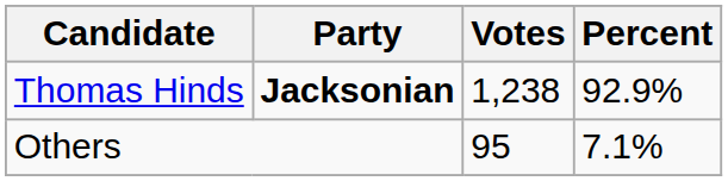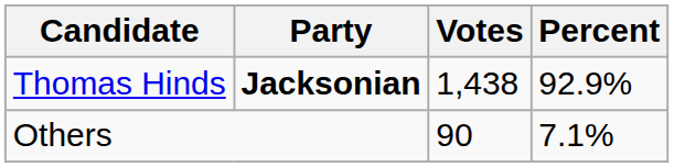Thomas Hinds | Votes: 1,238 -> 1,438
Others | Votes: 95 -> 90
